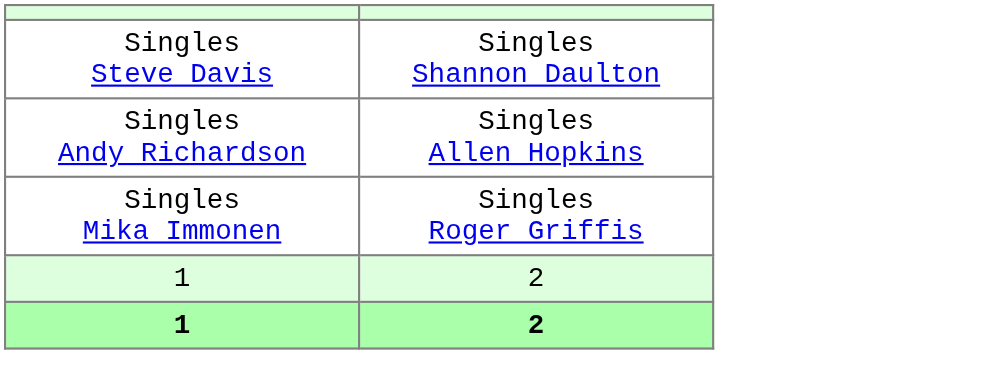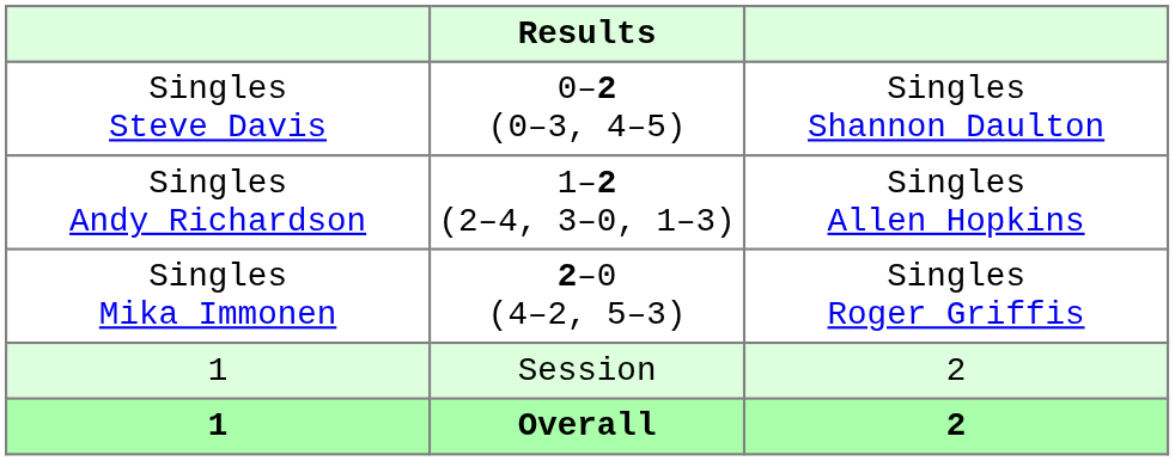+ column: Results | 0–2 (0–3, 4–5) | 1–2 (2–4, 3–0, 1–3) | 2–0 (4–2, 5–3) | Session | Overall
